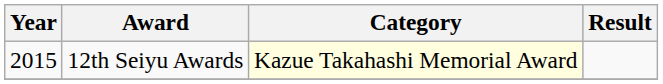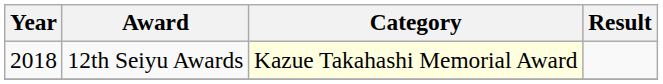12th Seiyu Awards | Year: 2015 -> 2018
